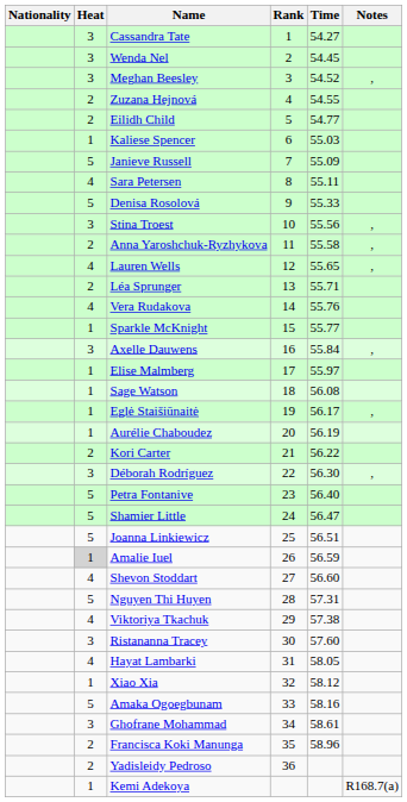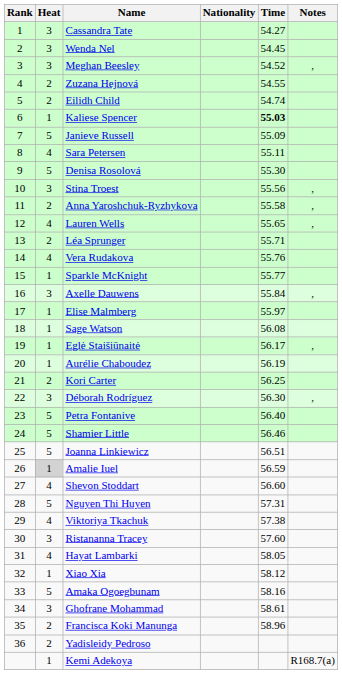columns swapped: Rank <-> Nationality
Eilidh Child | Time: 54.77 -> 54.74
Kaliese Spencer | Time: normal -> bold
Denisa Rosolová | Time: 55.33 -> 55.30
Kori Carter | Time: 56.22 -> 56.25
Shamier Little | Time: 56.47 -> 56.46
